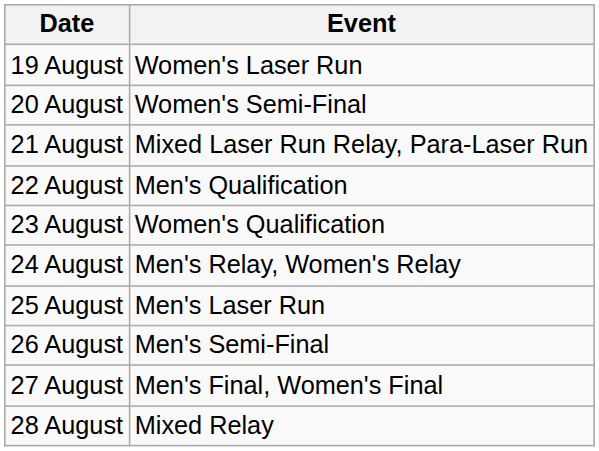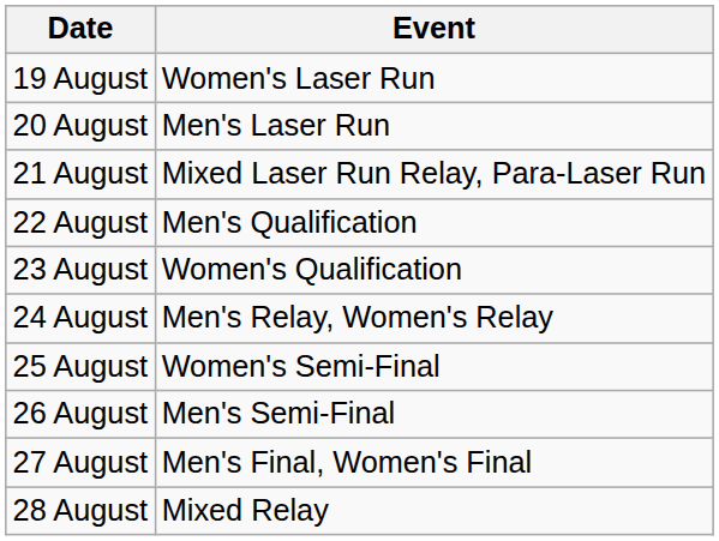20 August | Event: Women's Semi-Final -> Men's Laser Run
25 August | Event: Men's Laser Run -> Women's Semi-Final
